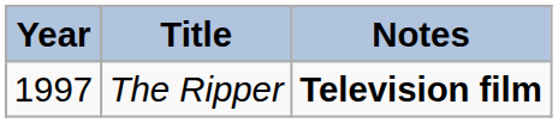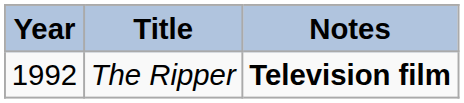The Ripper | Year: 1997 -> 1992
